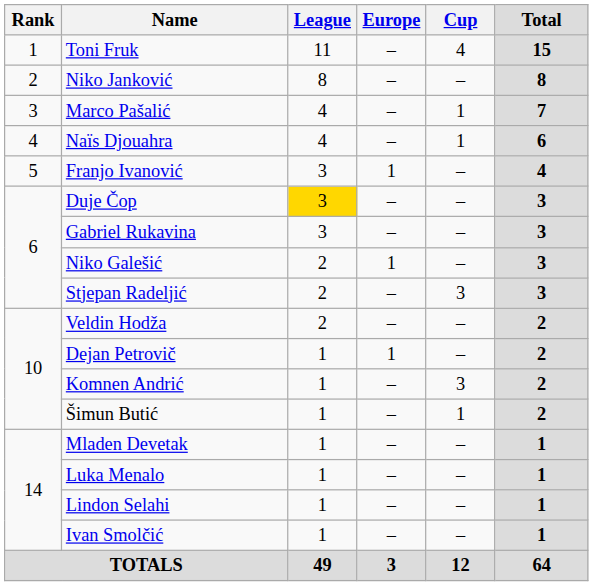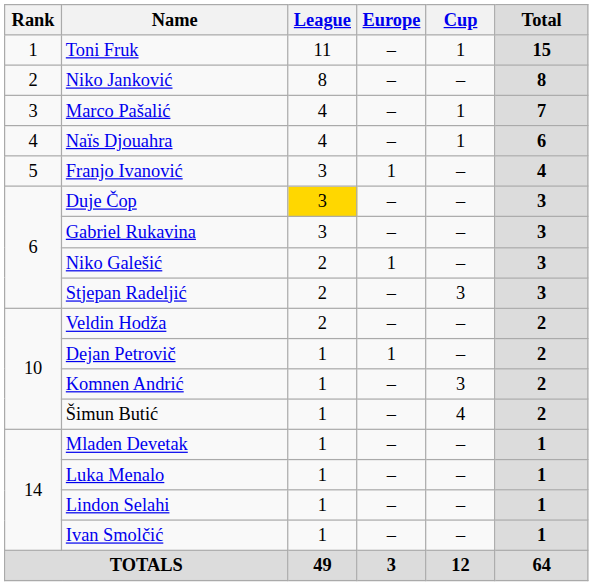Toni Fruk | Cup: 4 -> 1
Šimun Butić | Cup: 1 -> 4
